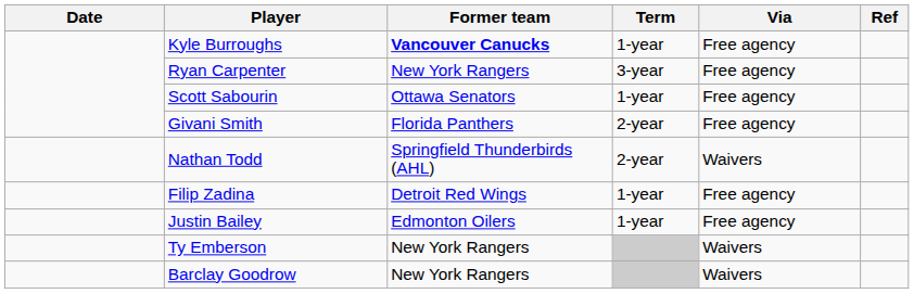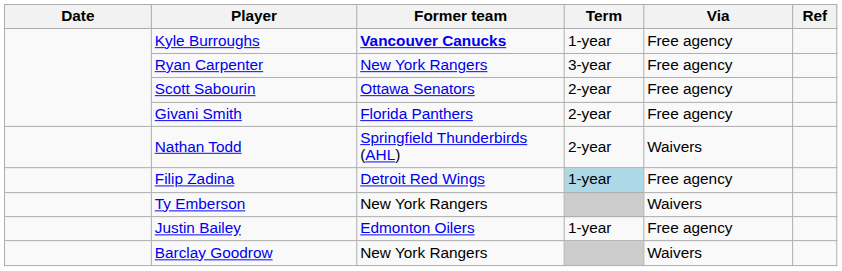Scott Sabourin | Term: 1-year -> 2-year
Filip Zadina | Term: no background -> lightblue background
rows swapped: Ty Emberson <-> Justin Bailey
